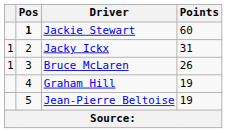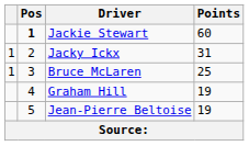Bruce McLaren | Points: 26 -> 25
